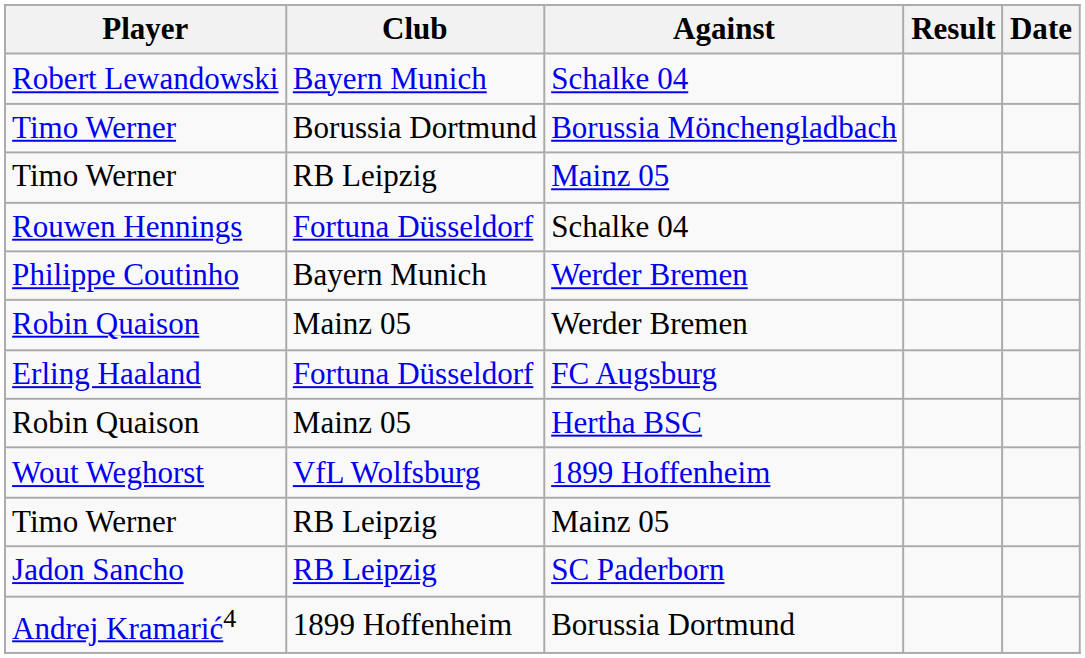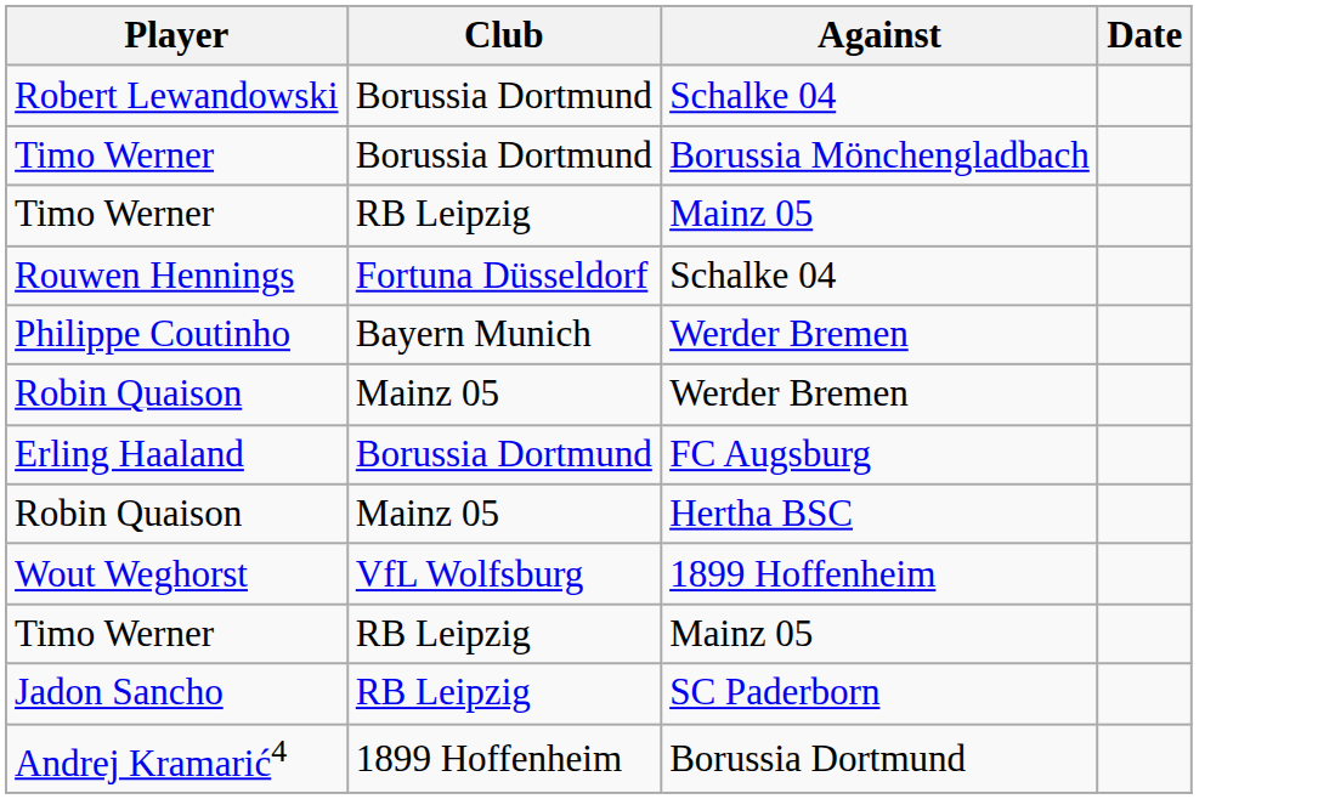- column: Result
Robert Lewandowski | Club: Bayern Munich -> Borussia Dortmund
Erling Haaland | Club: Fortuna Düsseldorf -> Borussia Dortmund
